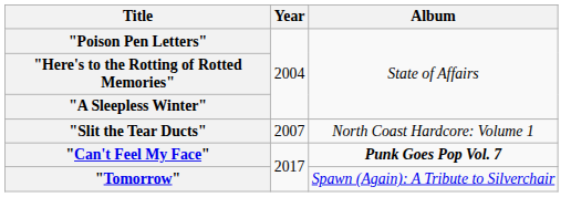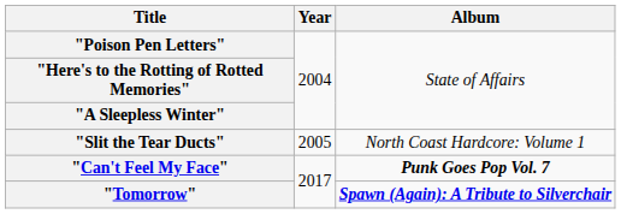"Slit the Tear Ducts" | Year: 2007 -> 2005
"Tomorrow" | Album: normal -> bold
